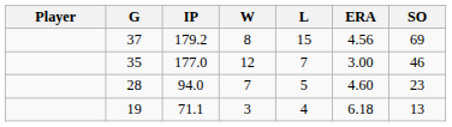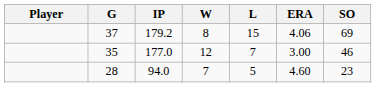37 | ERA: 4.56 -> 4.06
- row: 19 | 71.1 | 3 | 4 | 6.18 | 13
